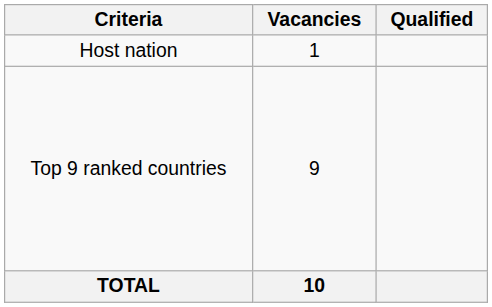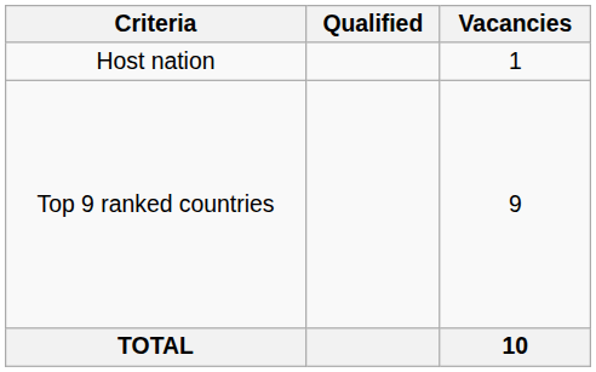columns swapped: Vacancies <-> Qualified
